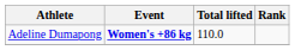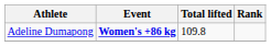Adeline Dumapong | Total lifted: 110.0 -> 109.8
